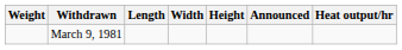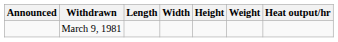columns swapped: Announced <-> Weight
